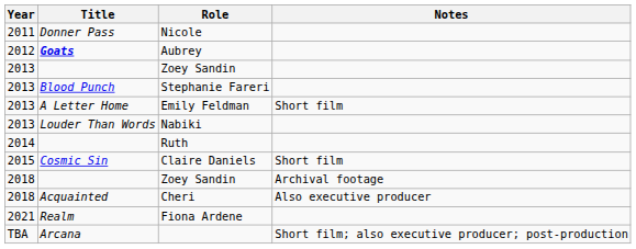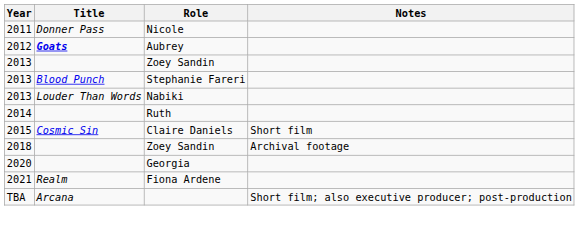- row: 2013 | A Letter Home | Emily Feldman | Short film
- row: 2018 | Acquainted | Cheri | Also executive producer
+ row: 2020 | Georgia
